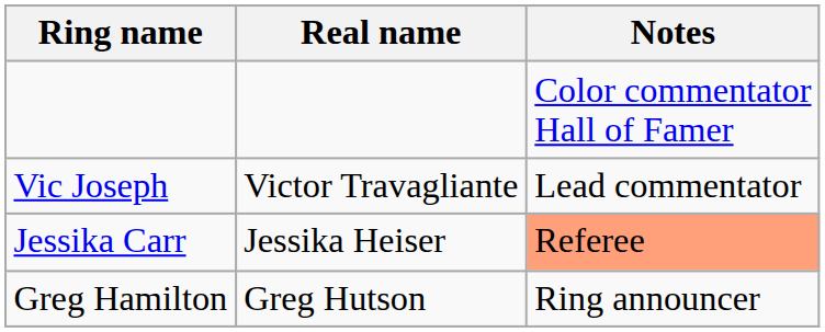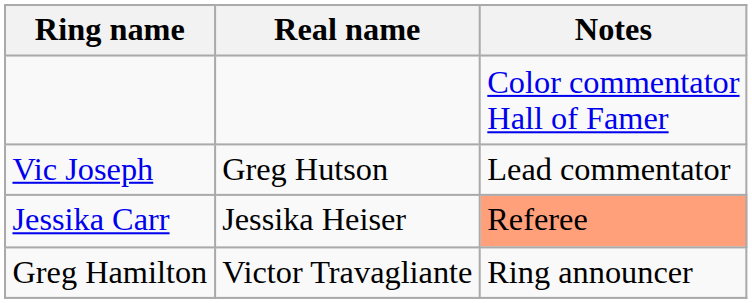Vic Joseph | Real name: Victor Travagliante -> Greg Hutson
Greg Hamilton | Real name: Greg Hutson -> Victor Travagliante
